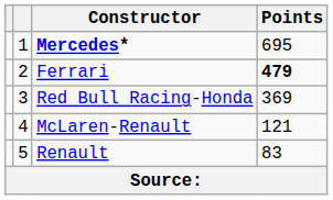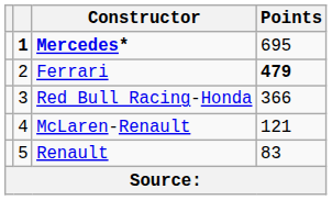Mercedes* | column 2: normal -> bold
Red Bull Racing-Honda | Points: 369 -> 366
